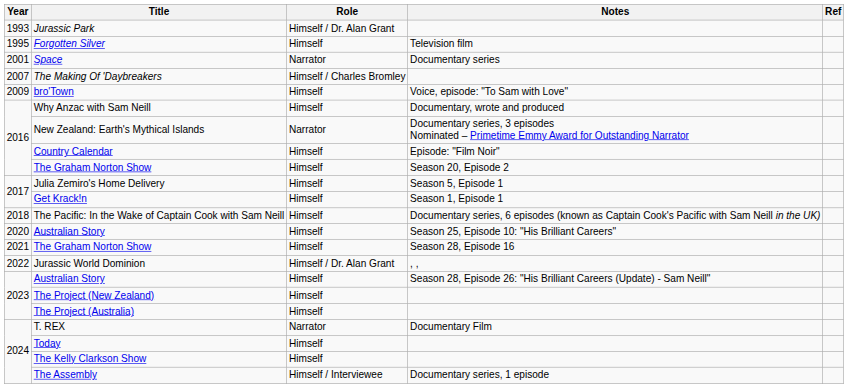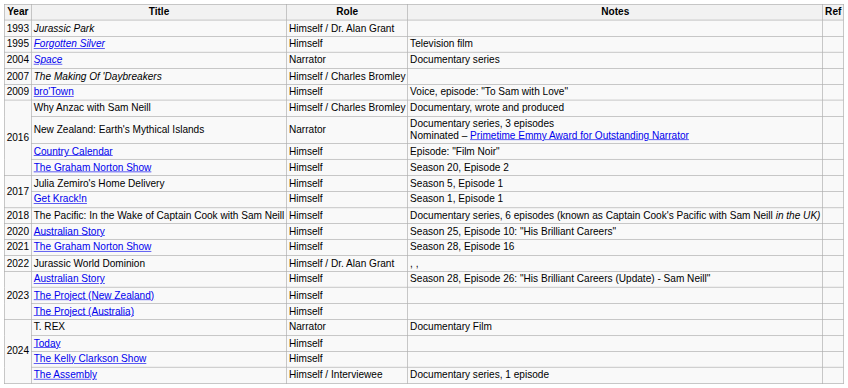Space | Year: 2001 -> 2004
Why Anzac with Sam Neill | Role: Himself -> Himself / Charles Bromley
